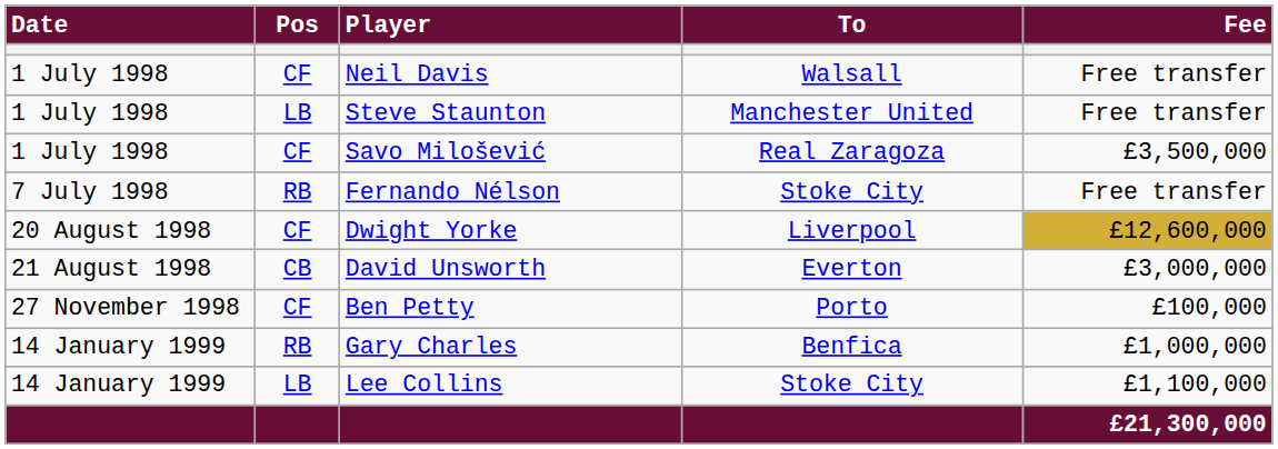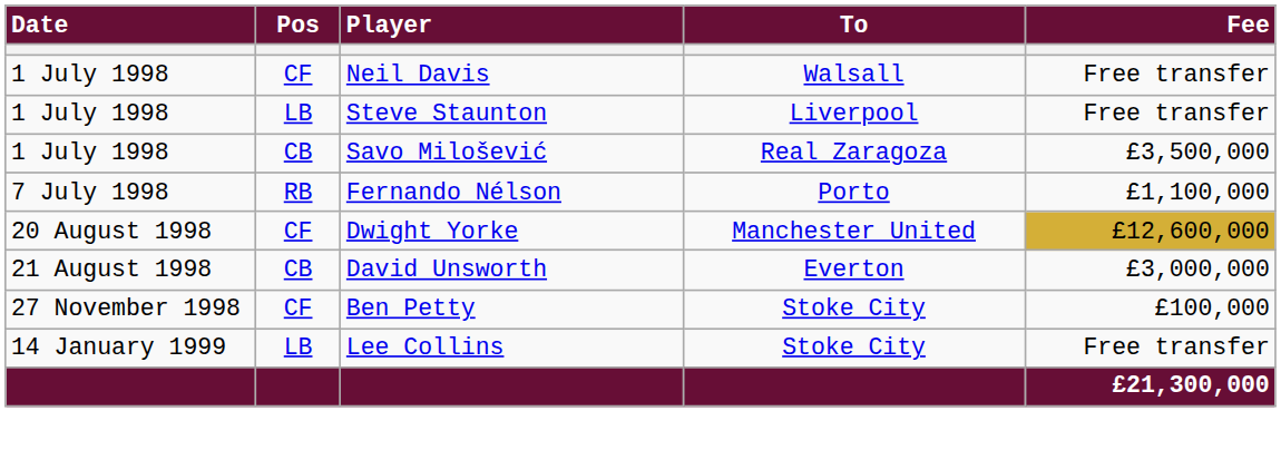Steve Staunton | To: Manchester United -> Liverpool
Savo Milošević | Pos: CF -> CB
Fernando Nélson | To: Stoke City -> Porto
Fernando Nélson | Fee: Free transfer -> £1,100,000
Dwight Yorke | To: Liverpool -> Manchester United
Ben Petty | To: Porto -> Stoke City
- row: 14 January 1999 | RB | Gary Charles | Benfica | £1,000,000
Lee Collins | Fee: £1,100,000 -> Free transfer
